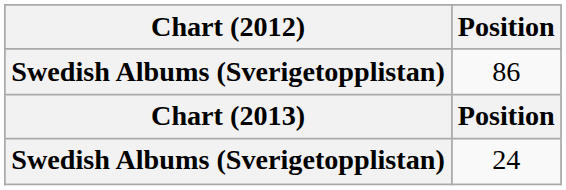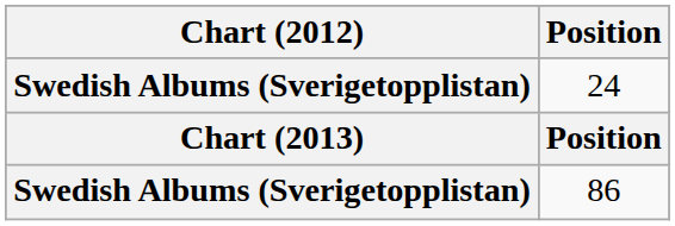rows swapped: 24 <-> 86
